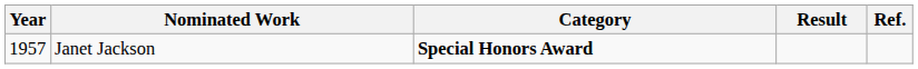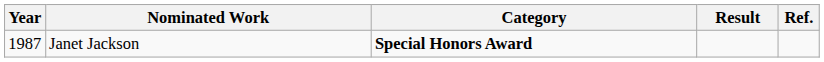Janet Jackson | Year: 1957 -> 1987
